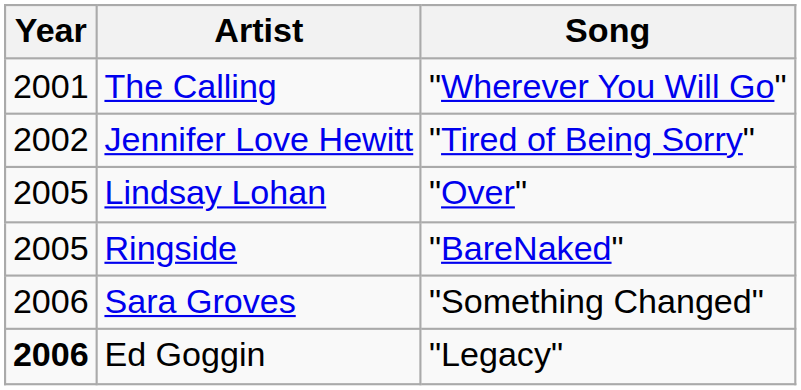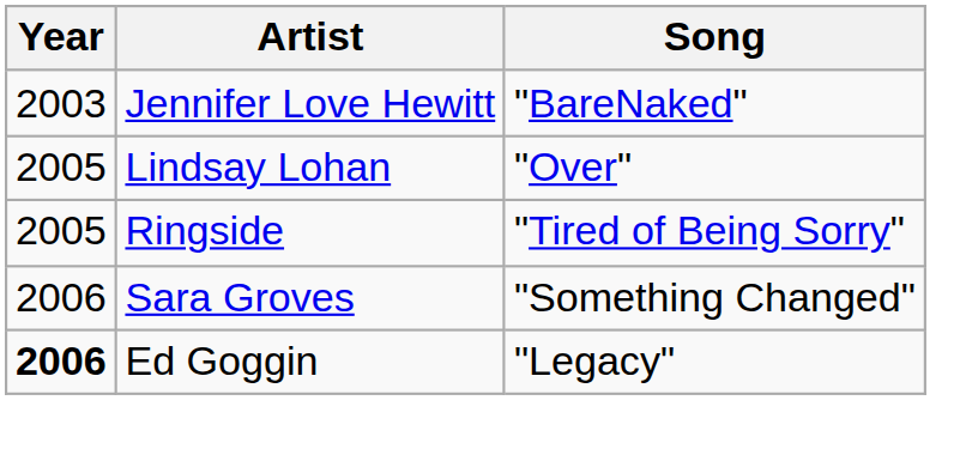- row: 2001 | The Calling | "Wherever You Will Go"
Jennifer Love Hewitt | Year: 2002 -> 2003
Jennifer Love Hewitt | Song: "Tired of Being Sorry" -> "BareNaked"
Ringside | Song: "BareNaked" -> "Tired of Being Sorry"
